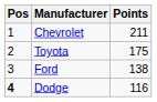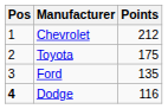Chevrolet | Points: 211 -> 212
Ford | Points: 138 -> 135
